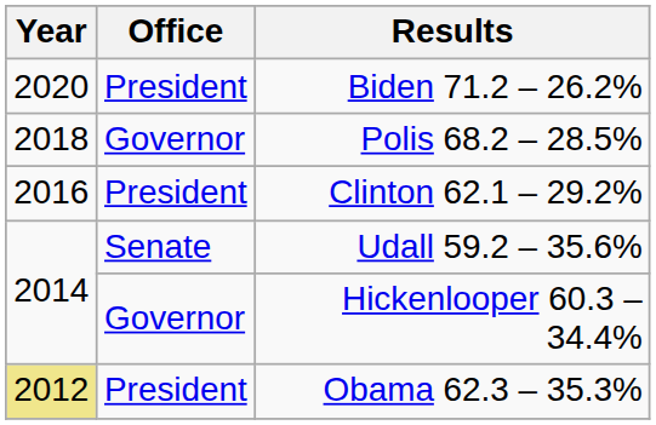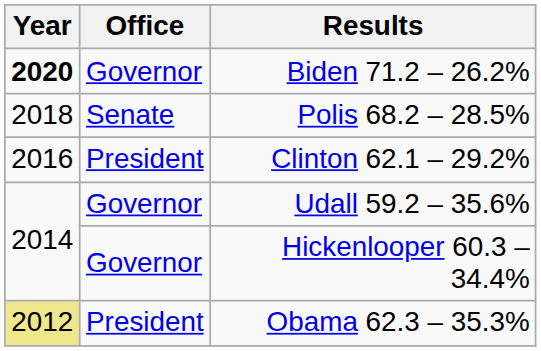Biden 71.2 – 26.2% | Year: normal -> bold
Biden 71.2 – 26.2% | Office: President -> Governor
Polis 68.2 – 28.5% | Office: Governor -> Senate
Udall 59.2 – 35.6% | Office: Senate -> Governor
